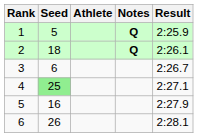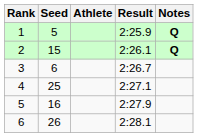columns swapped: Result <-> Notes
2 | Seed: 18 -> 15
4 | Seed: lightgreen background -> no background
